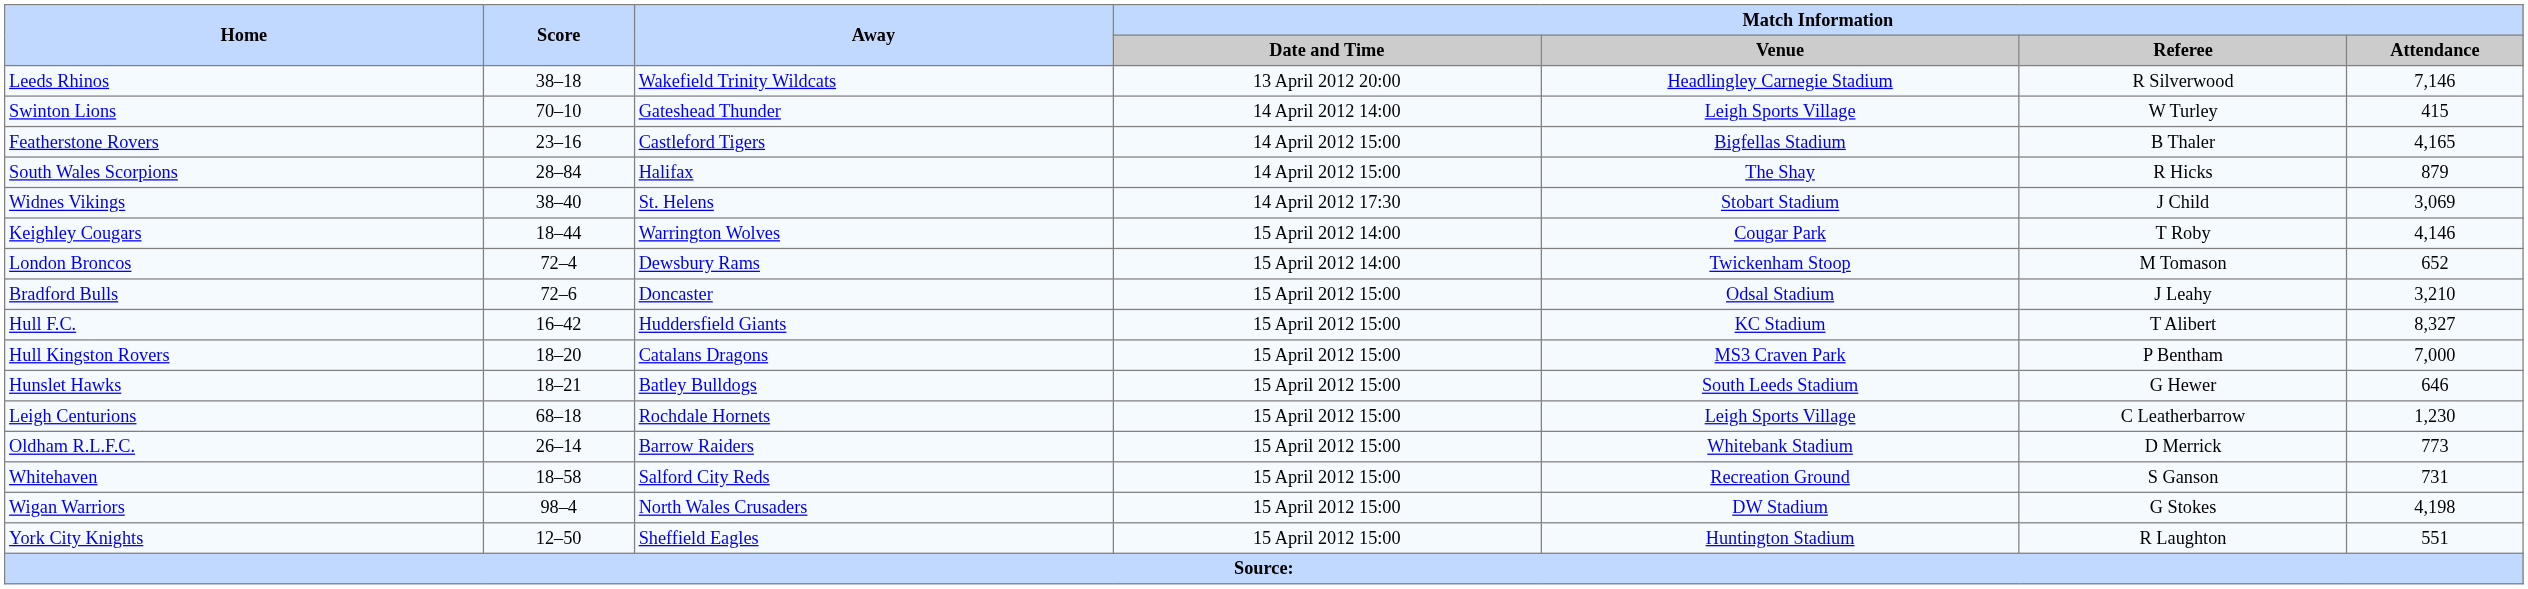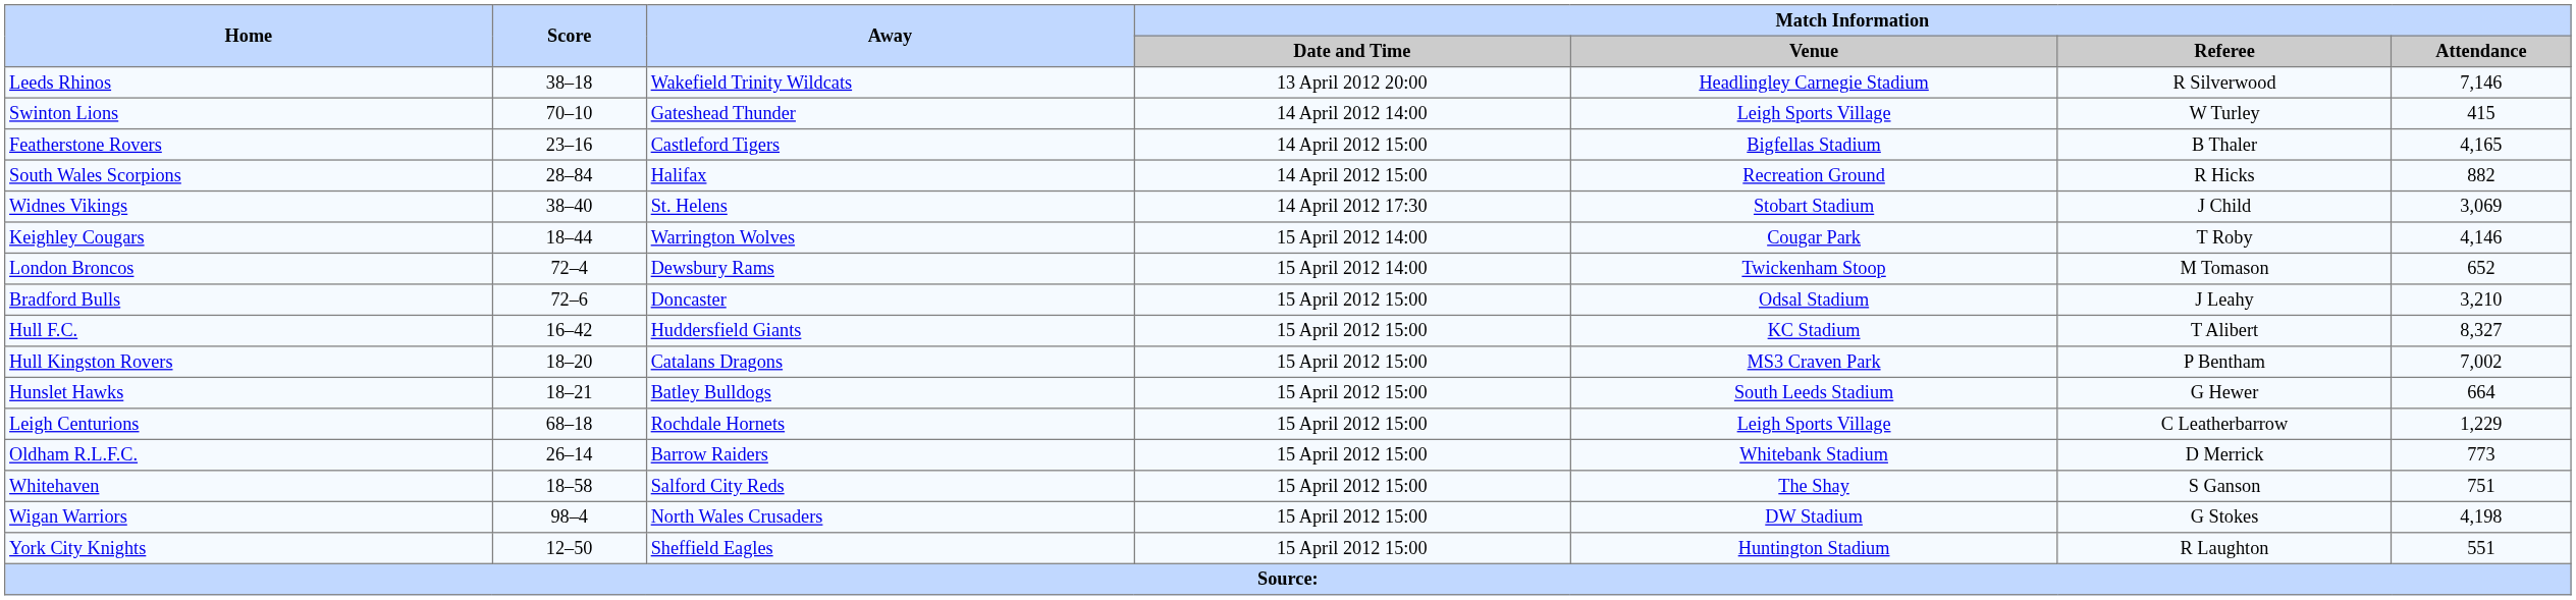South Wales Scorpions | Match Information / Venue: The Shay -> Recreation Ground
South Wales Scorpions | Match Information / Attendance: 879 -> 882
Hull Kingston Rovers | Match Information / Attendance: 7,000 -> 7,002
Hunslet Hawks | Match Information / Attendance: 646 -> 664
Leigh Centurions | Match Information / Attendance: 1,230 -> 1,229
Whitehaven | Match Information / Venue: Recreation Ground -> The Shay
Whitehaven | Match Information / Attendance: 731 -> 751
